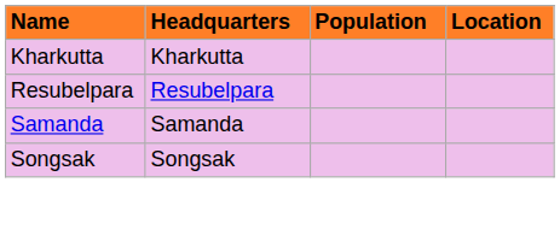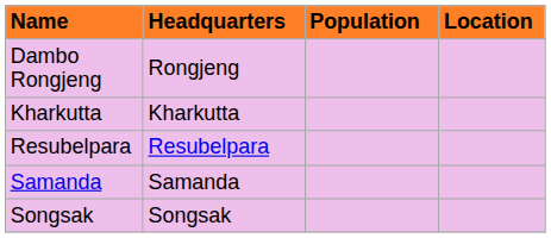+ row: Dambo Rongjeng | Rongjeng
